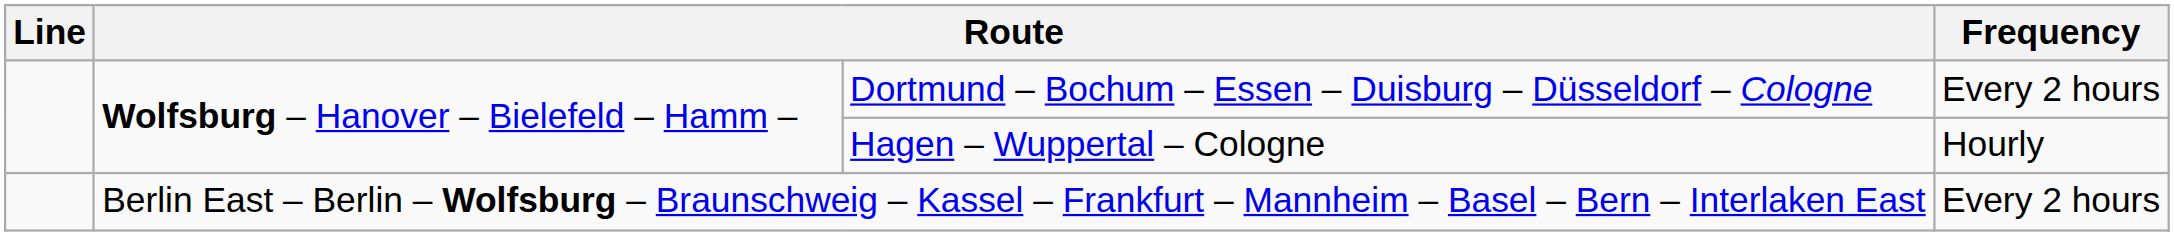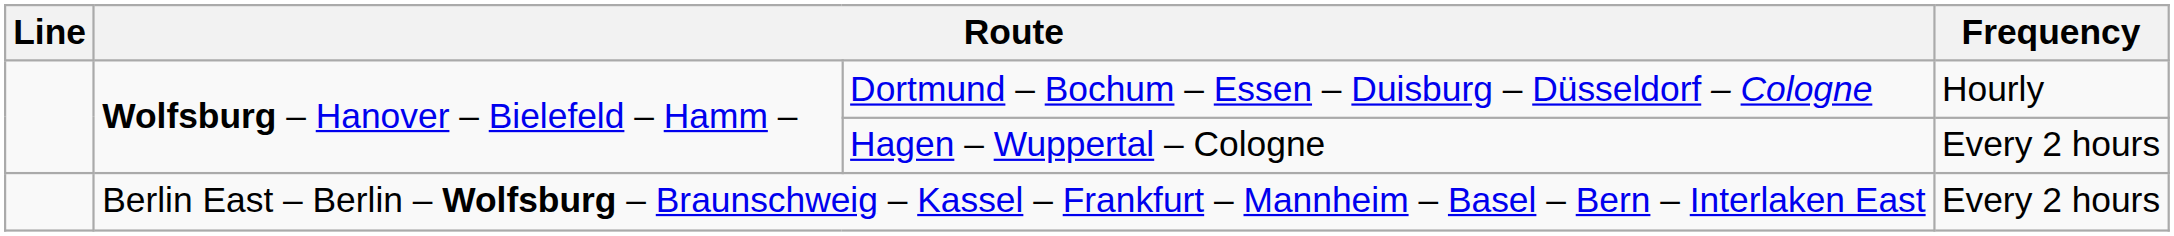Dortmund – Bochum – Essen – Duisburg – Düsseldorf – Cologne | Frequency: Every 2 hours -> Hourly
Hagen – Wuppertal – Cologne | Frequency: Hourly -> Every 2 hours
